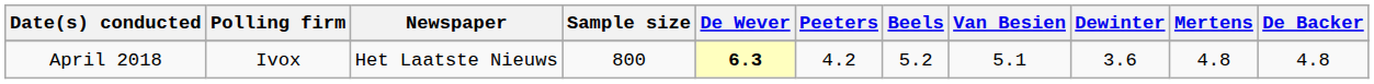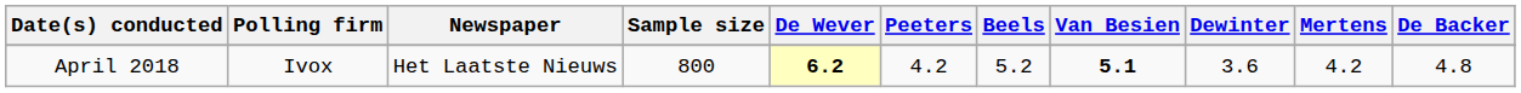April 2018 | De Wever: 6.3 -> 6.2
April 2018 | Van Besien: normal -> bold
April 2018 | Mertens: 4.8 -> 4.2
